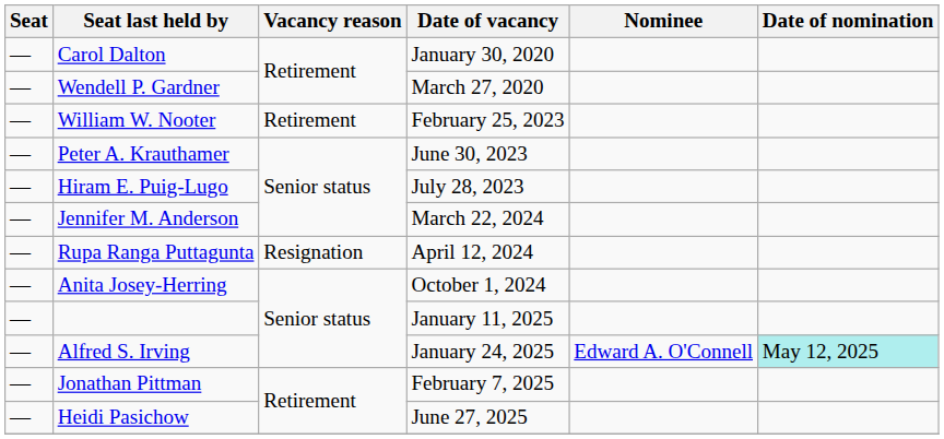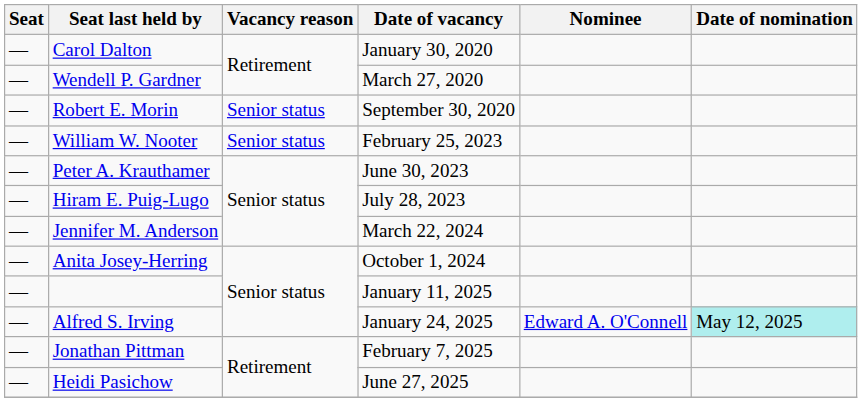+ row: — | Robert E. Morin | Senior status | September 30, 2020
William W. Nooter | Vacancy reason: Retirement -> Senior status
- row: — | Rupa Ranga Puttagunta | Resignation | April 12, 2024
